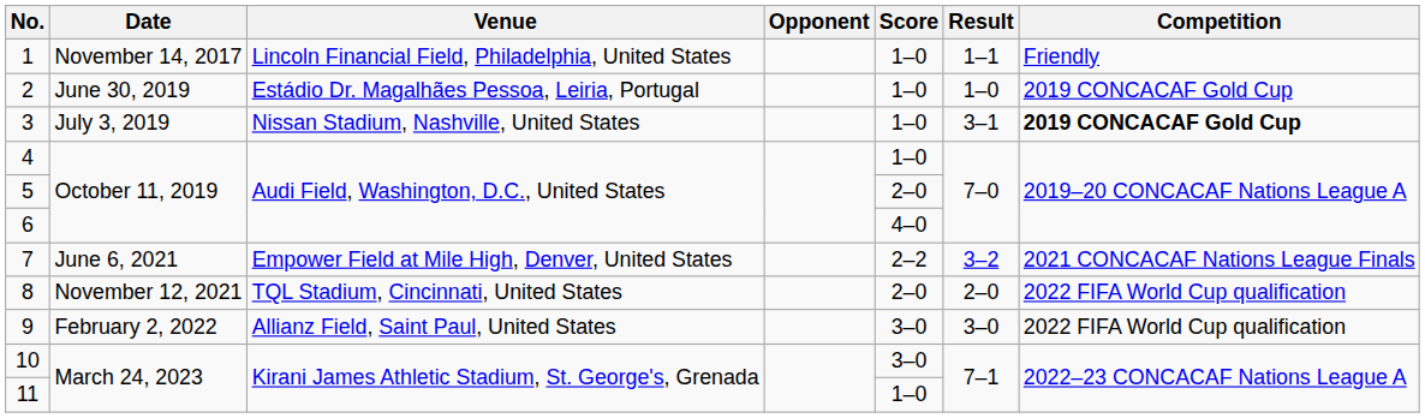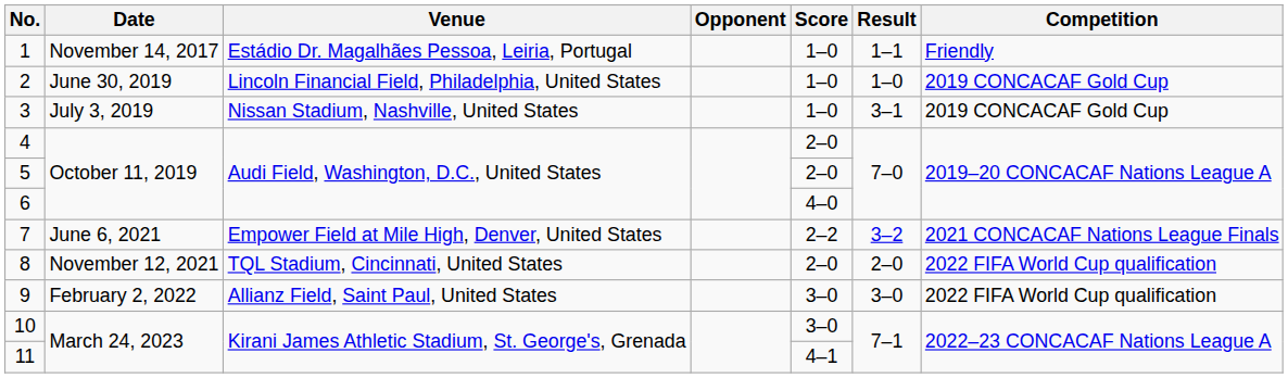1 | Venue: Lincoln Financial Field, Philadelphia, United States -> Estádio Dr. Magalhães Pessoa, Leiria, Portugal
2 | Venue: Estádio Dr. Magalhães Pessoa, Leiria, Portugal -> Lincoln Financial Field, Philadelphia, United States
3 | Competition: bold -> normal
4 | Score: 1–0 -> 2–0
11 | Score: 1–0 -> 4–1
